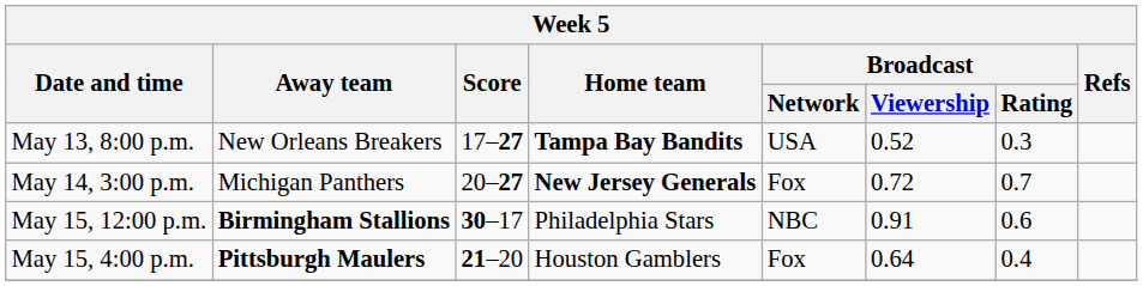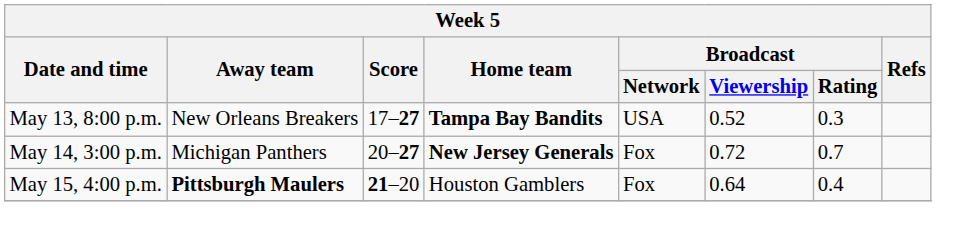- row: May 15, 12:00 p.m. | Birmingham Stallions | 30–17 | Philadelphia Stars | NBC | 0.91 | 0.6
